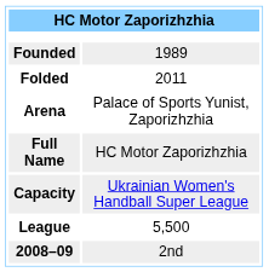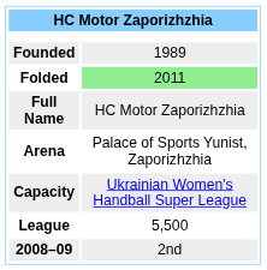Folded | column 2: no background -> lightgreen background
rows swapped: Full Name <-> Arena
